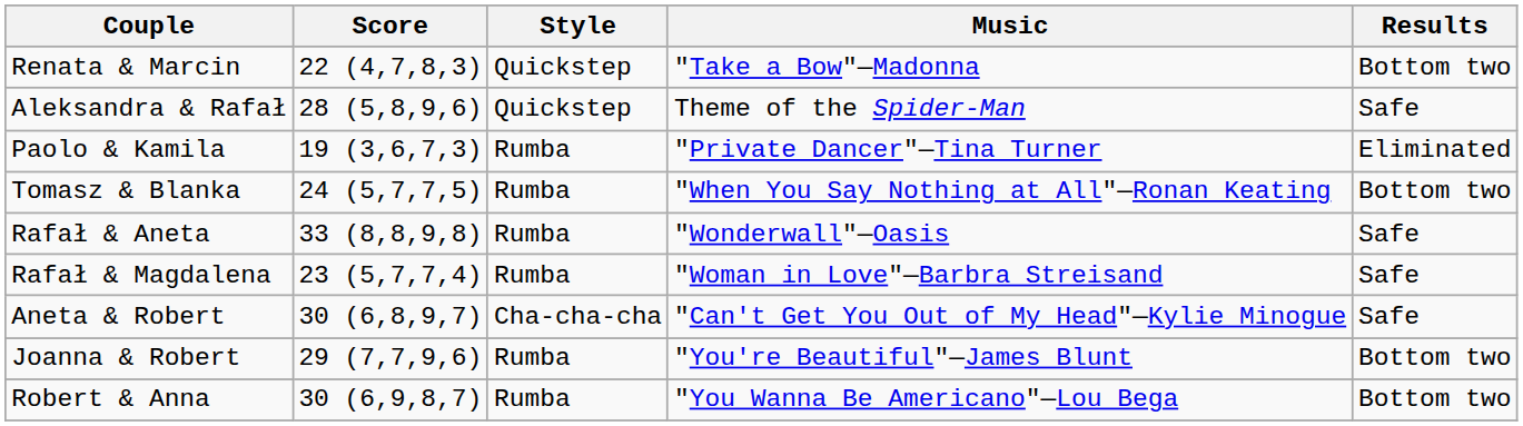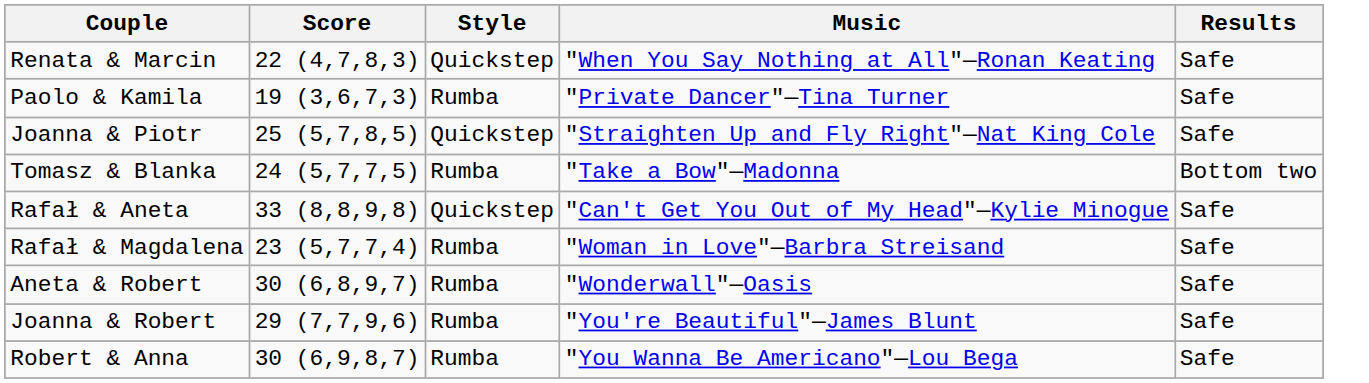Renata & Marcin | Music: "Take a Bow"—Madonna -> "When You Say Nothing at All"—Ronan Keating
Renata & Marcin | Results: Bottom two -> Safe
- row: Aleksandra & Rafał | 28 (5,8,9,6) | Quickstep | Theme of the Spider-Man | Safe
Paolo & Kamila | Results: Eliminated -> Safe
+ row: Joanna & Piotr | 25 (5,7,8,5) | Quickstep | "Straighten Up and Fly Right"—Nat King Cole | Safe
Tomasz & Blanka | Music: "When You Say Nothing at All"—Ronan Keating -> "Take a Bow"—Madonna
Rafał & Aneta | Style: Rumba -> Quickstep
Rafał & Aneta | Music: "Wonderwall"—Oasis -> "Can't Get You Out of My Head"—Kylie Minogue
Aneta & Robert | Style: Cha-cha-cha -> Rumba
Aneta & Robert | Music: "Can't Get You Out of My Head"—Kylie Minogue -> "Wonderwall"—Oasis
Joanna & Robert | Results: Bottom two -> Safe
Robert & Anna | Results: Bottom two -> Safe
